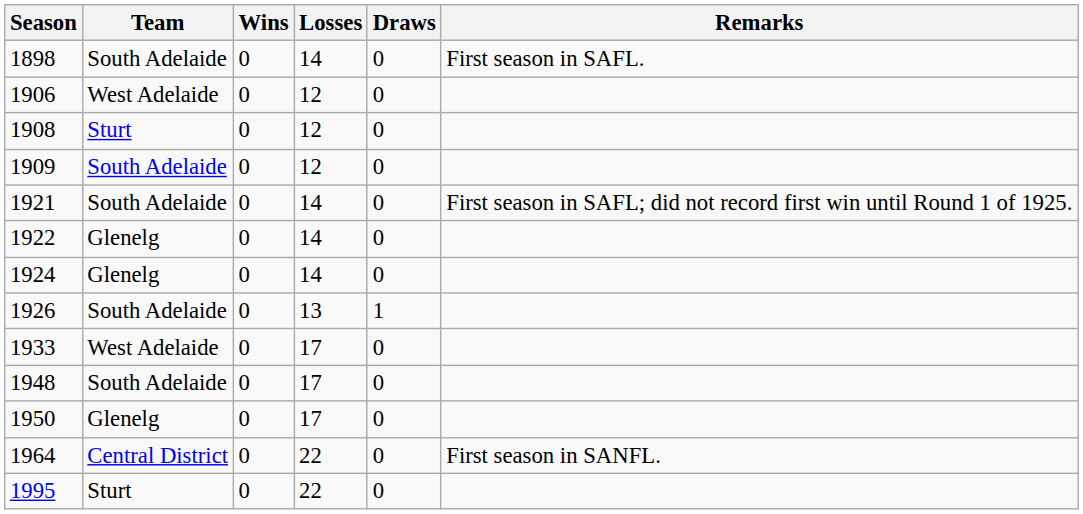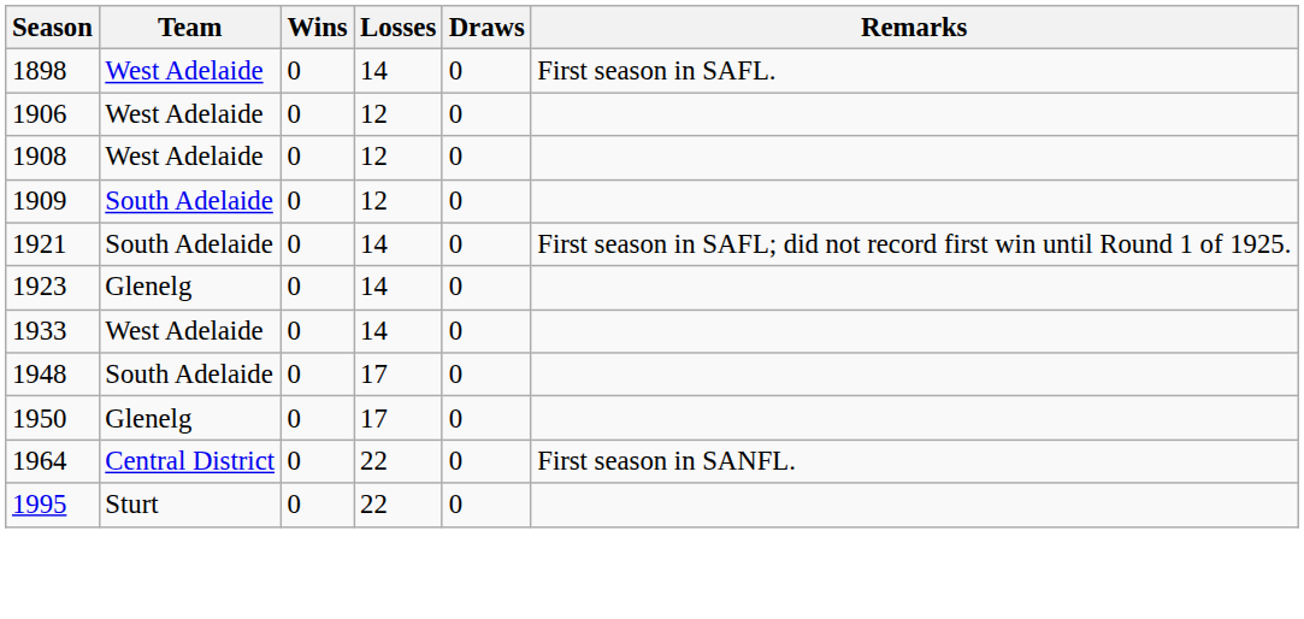1898 | Team: South Adelaide -> West Adelaide
1908 | Team: Sturt -> West Adelaide
- row: 1922 | Glenelg | 0 | 14 | 0
+ row: 1923 | Glenelg | 0 | 14 | 0
- row: 1924 | Glenelg | 0 | 14 | 0
- row: 1926 | South Adelaide | 0 | 13 | 1
1933 | Losses: 17 -> 14
